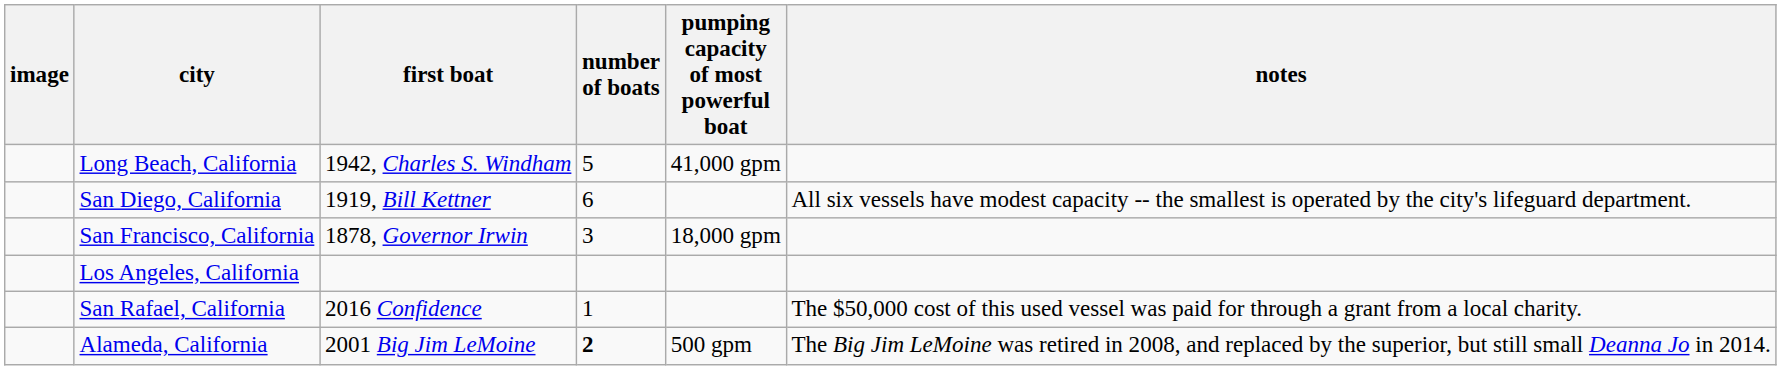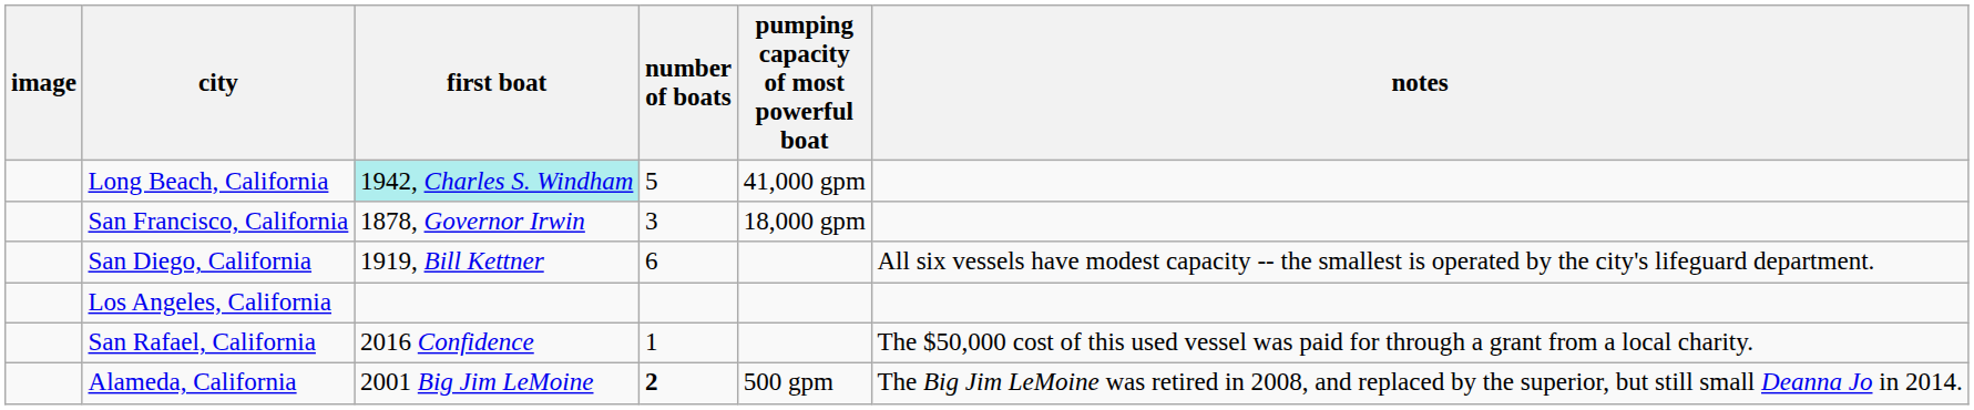Long Beach, California | first boat: no background -> paleturquoise background
rows swapped: San Diego, California <-> San Francisco, California
